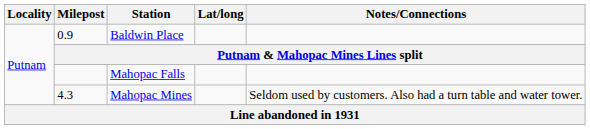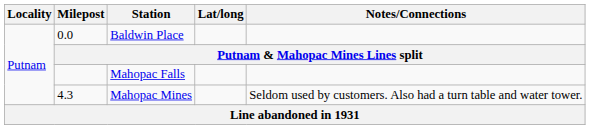Baldwin Place | Milepost: 0.9 -> 0.0
